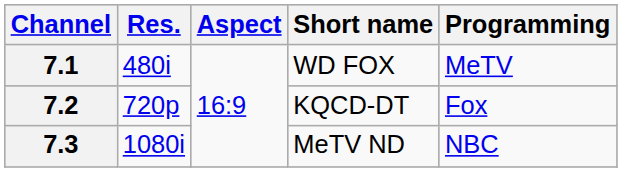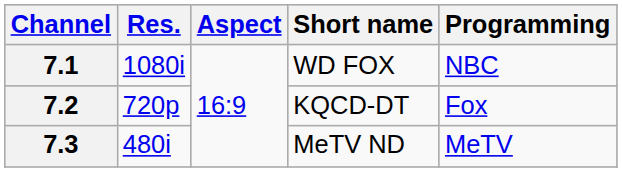7.1 | Res.: 480i -> 1080i
7.1 | Programming: MeTV -> NBC
7.3 | Res.: 1080i -> 480i
7.3 | Programming: NBC -> MeTV
